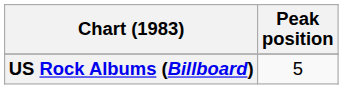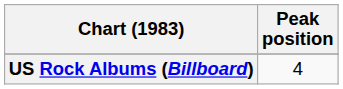US Rock Albums (Billboard) | Peak position: 5 -> 4
